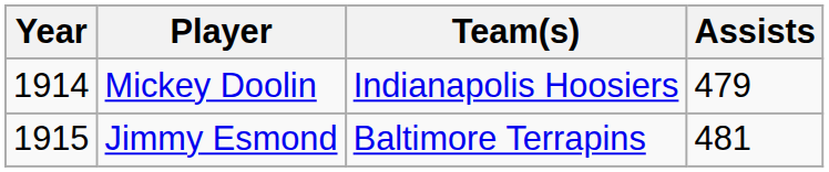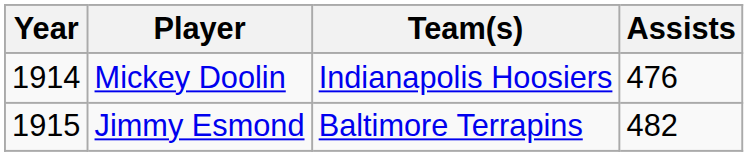Mickey Doolin | Assists: 479 -> 476
Jimmy Esmond | Assists: 481 -> 482
